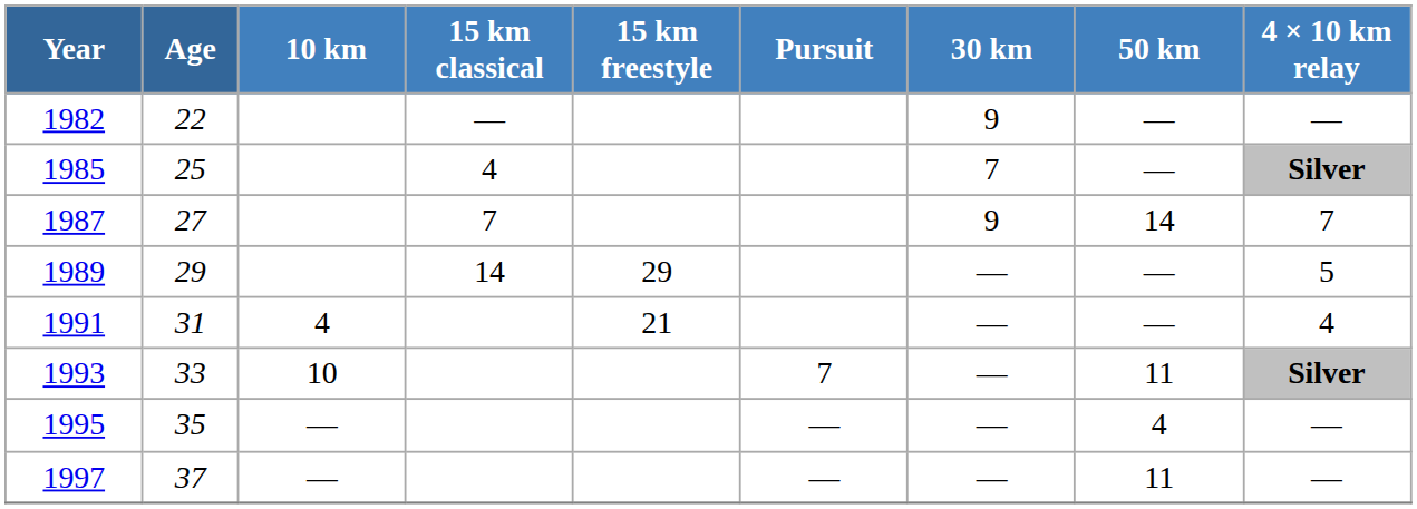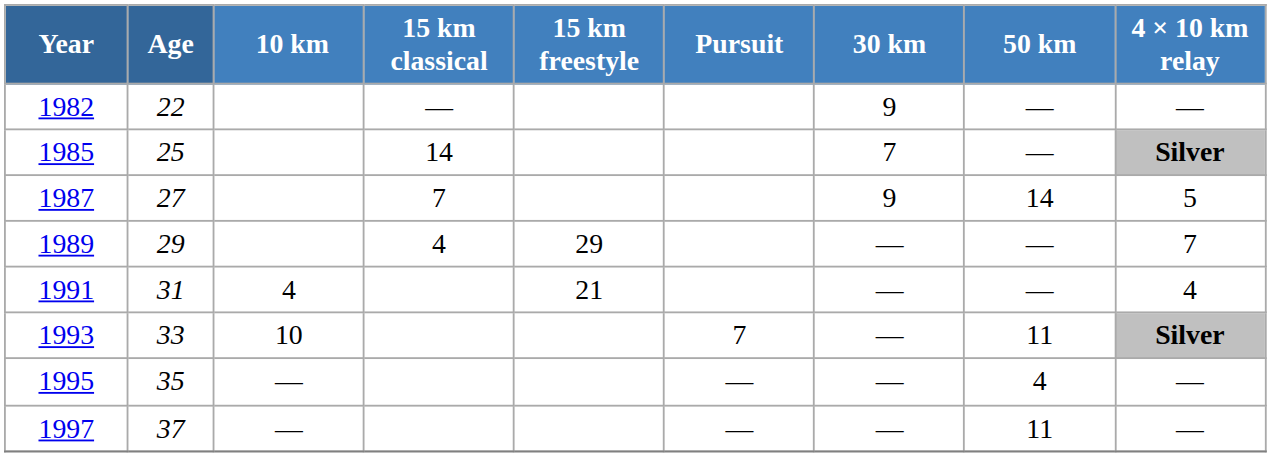1985 | 15 km classical: 4 -> 14
1987 | 4 × 10 km relay: 7 -> 5
1989 | 15 km classical: 14 -> 4
1989 | 4 × 10 km relay: 5 -> 7
